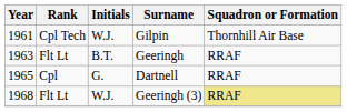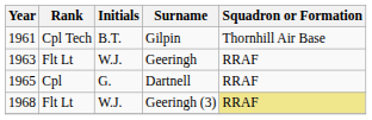Gilpin | Initials: W.J. -> B.T.
Geeringh | Initials: B.T. -> W.J.
